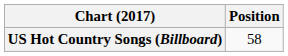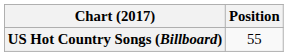US Hot Country Songs (Billboard) | Position: 58 -> 55
